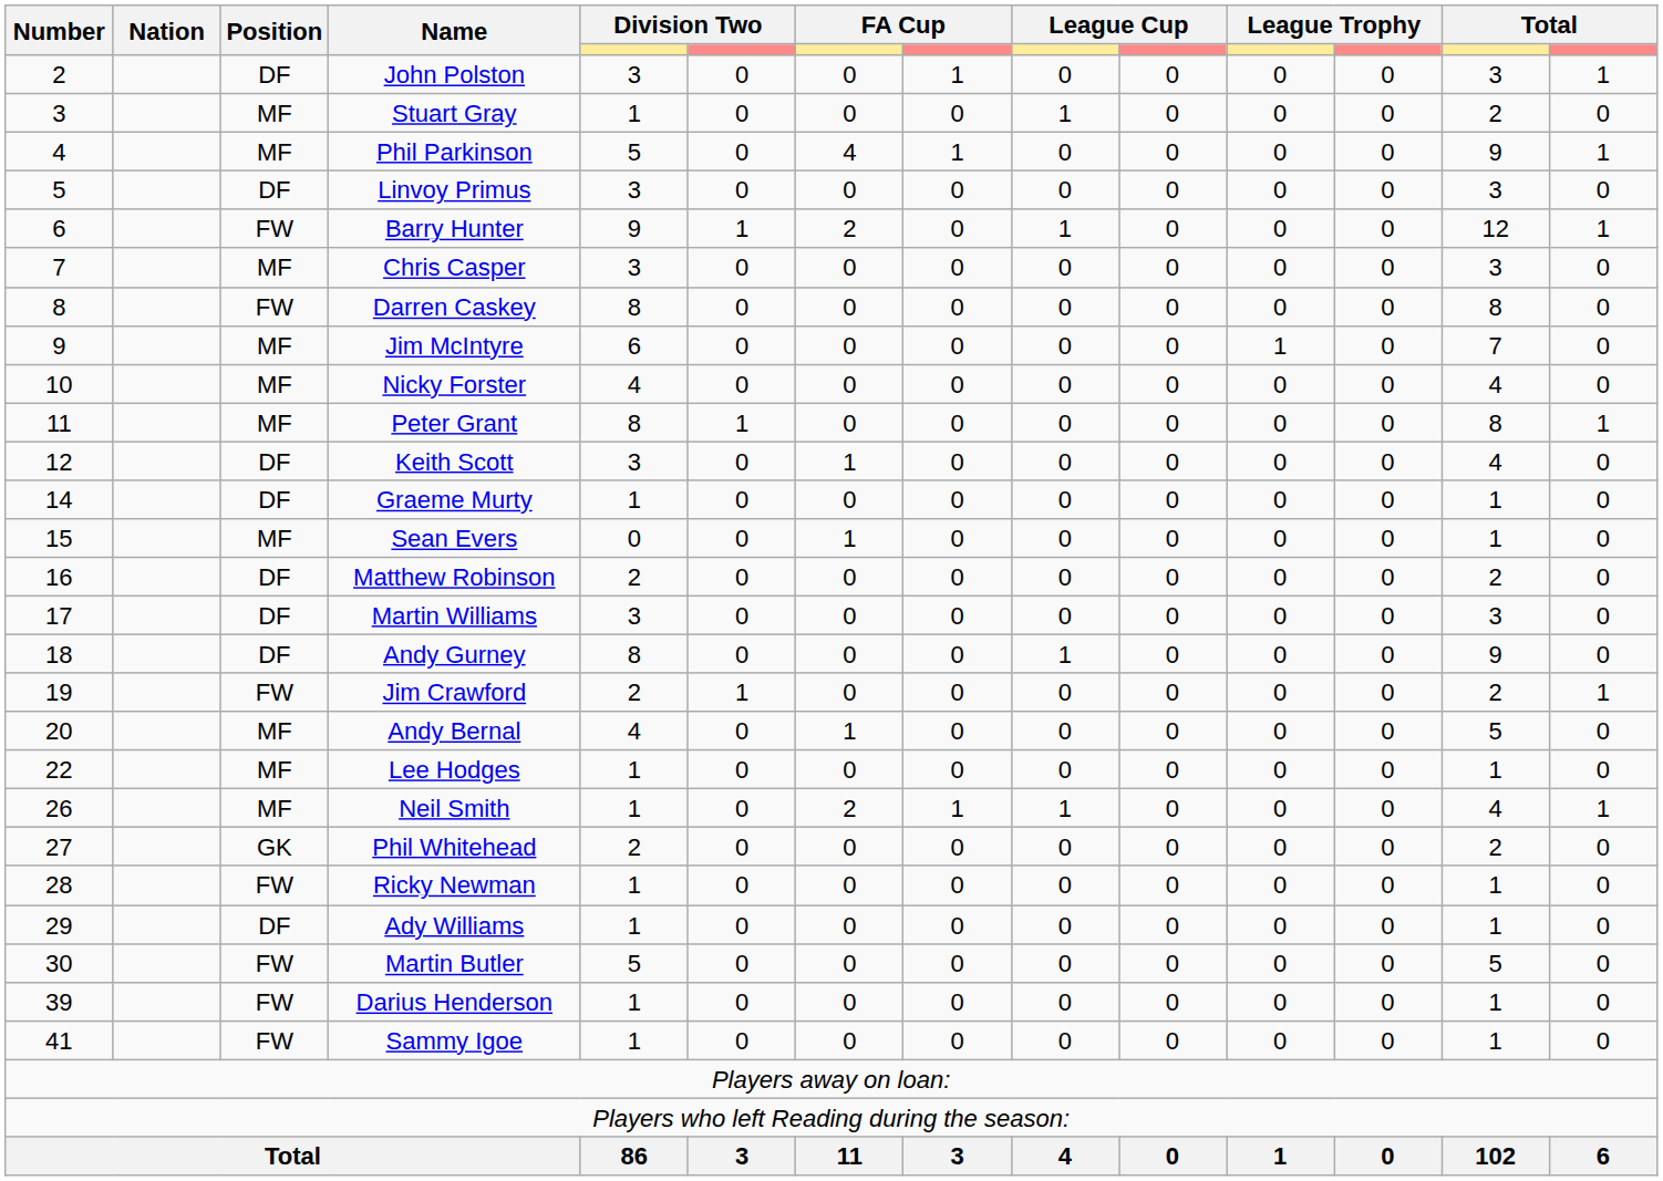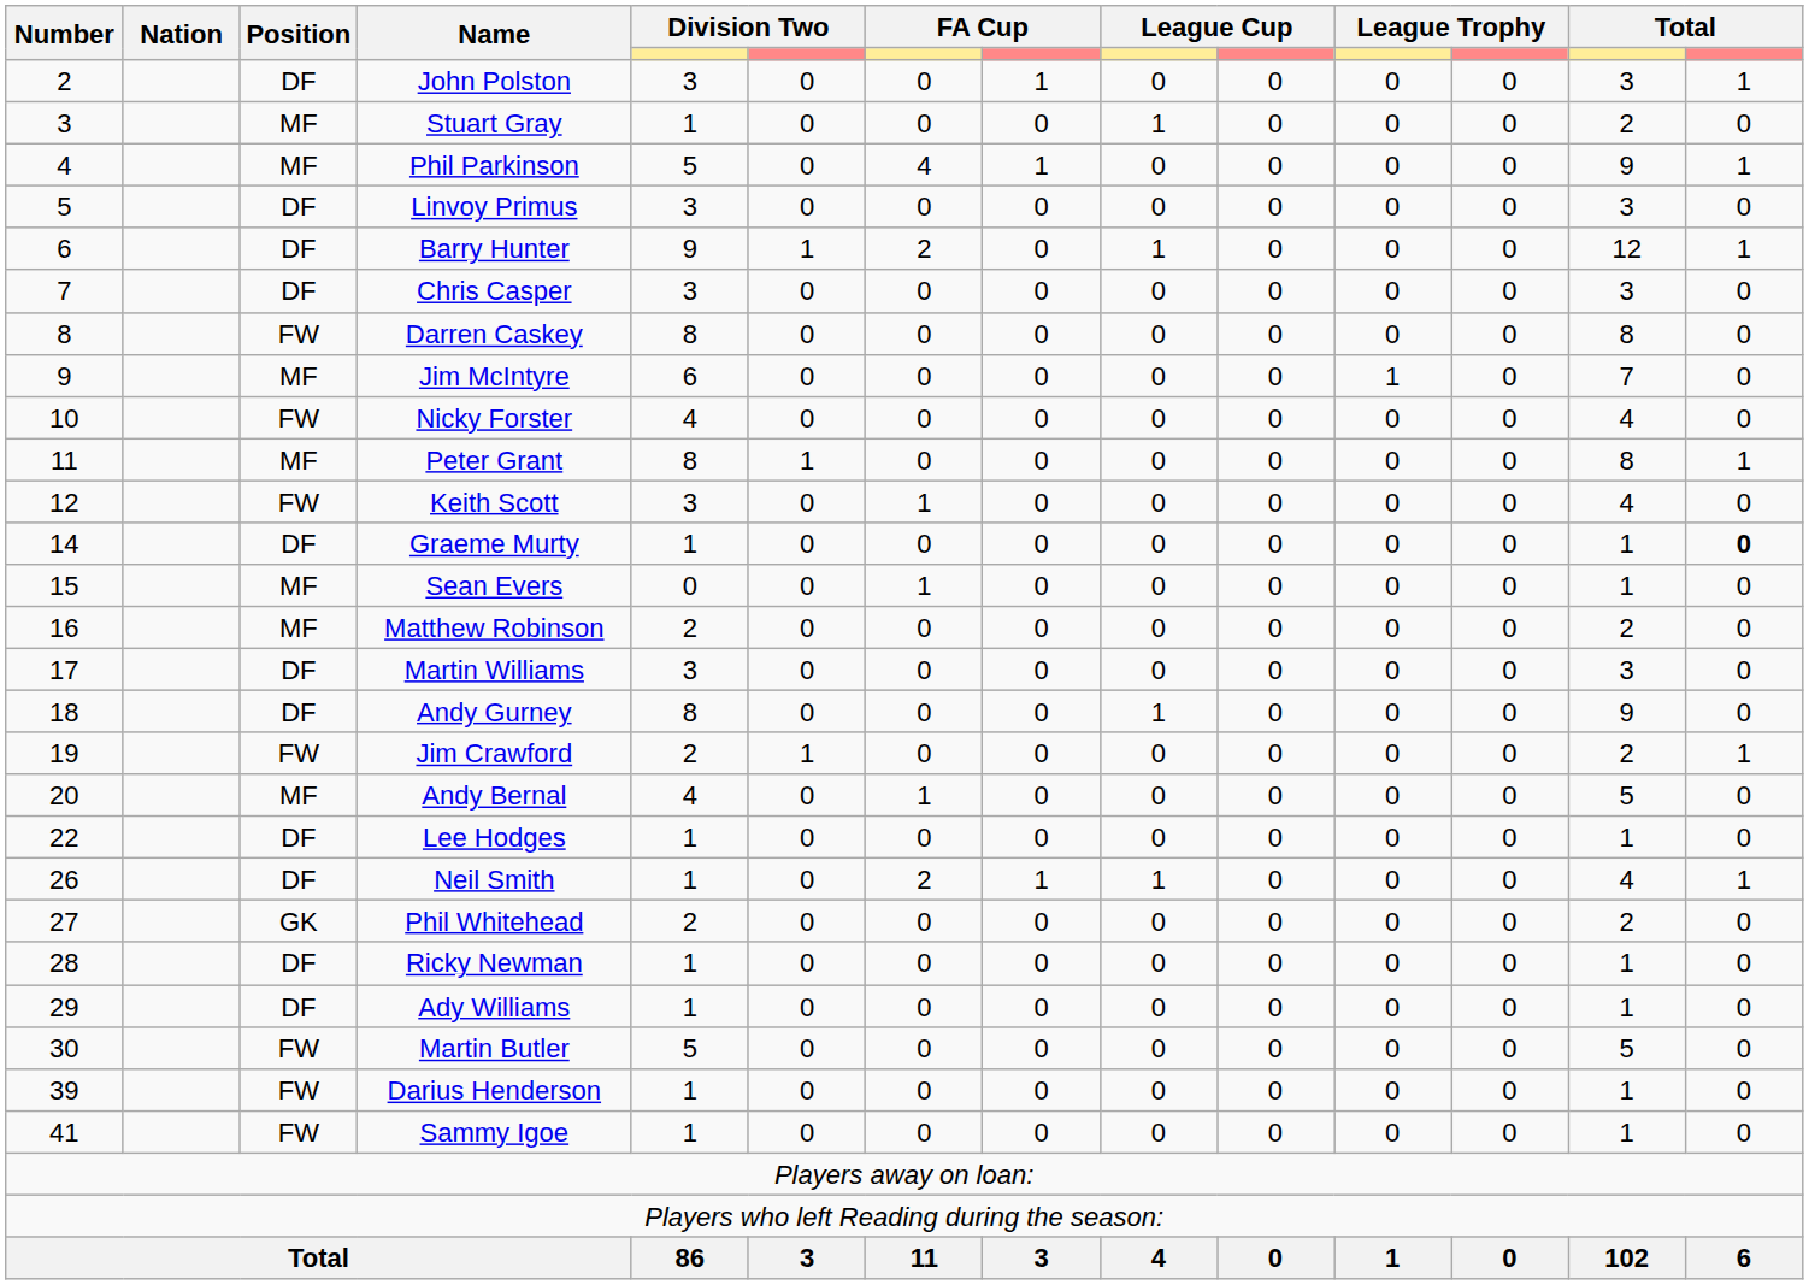Barry Hunter | Position: FW -> DF
Chris Casper | Position: MF -> DF
Nicky Forster | Position: MF -> FW
Keith Scott | Position: DF -> FW
Graeme Murty | column 14: normal -> bold
Matthew Robinson | Position: DF -> MF
Lee Hodges | Position: MF -> DF
Neil Smith | Position: MF -> DF
Ricky Newman | Position: FW -> DF
